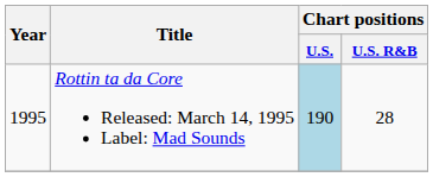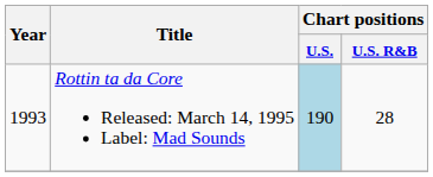Rottin ta da Core Released: March 14, 1995 Label: Mad Sounds | Year: 1995 -> 1993
